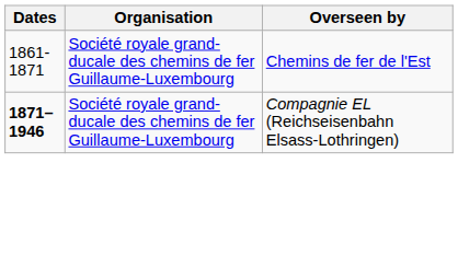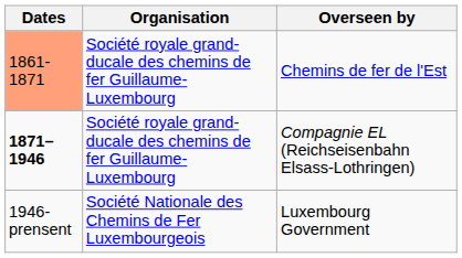Chemins de fer de l'Est | Dates: no background -> lightsalmon background
+ row: 1946-prensent | Société Nationale des Chemins de Fer Luxembourgeois | Luxembourg Government
